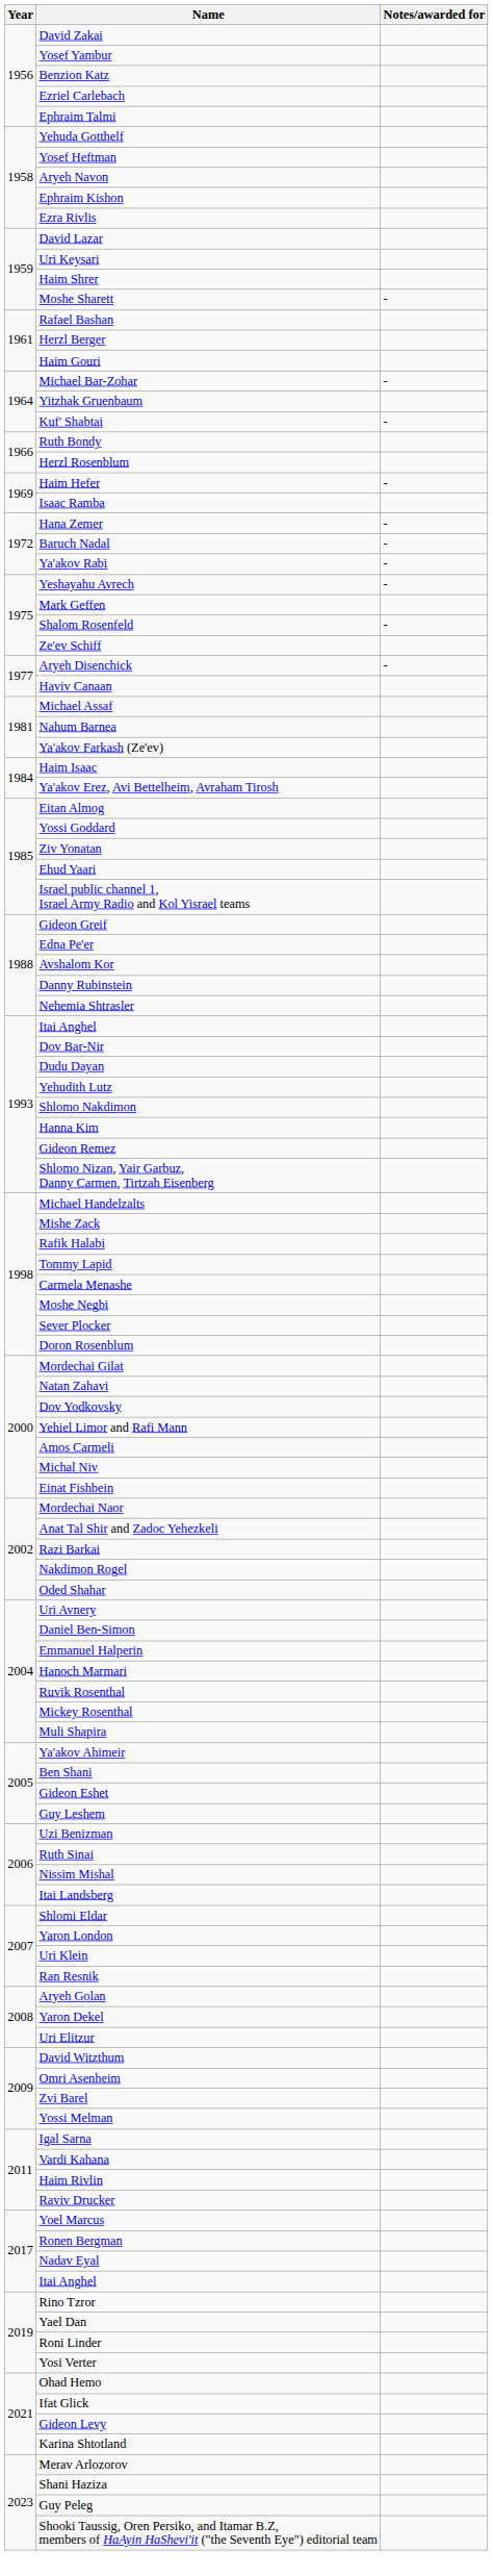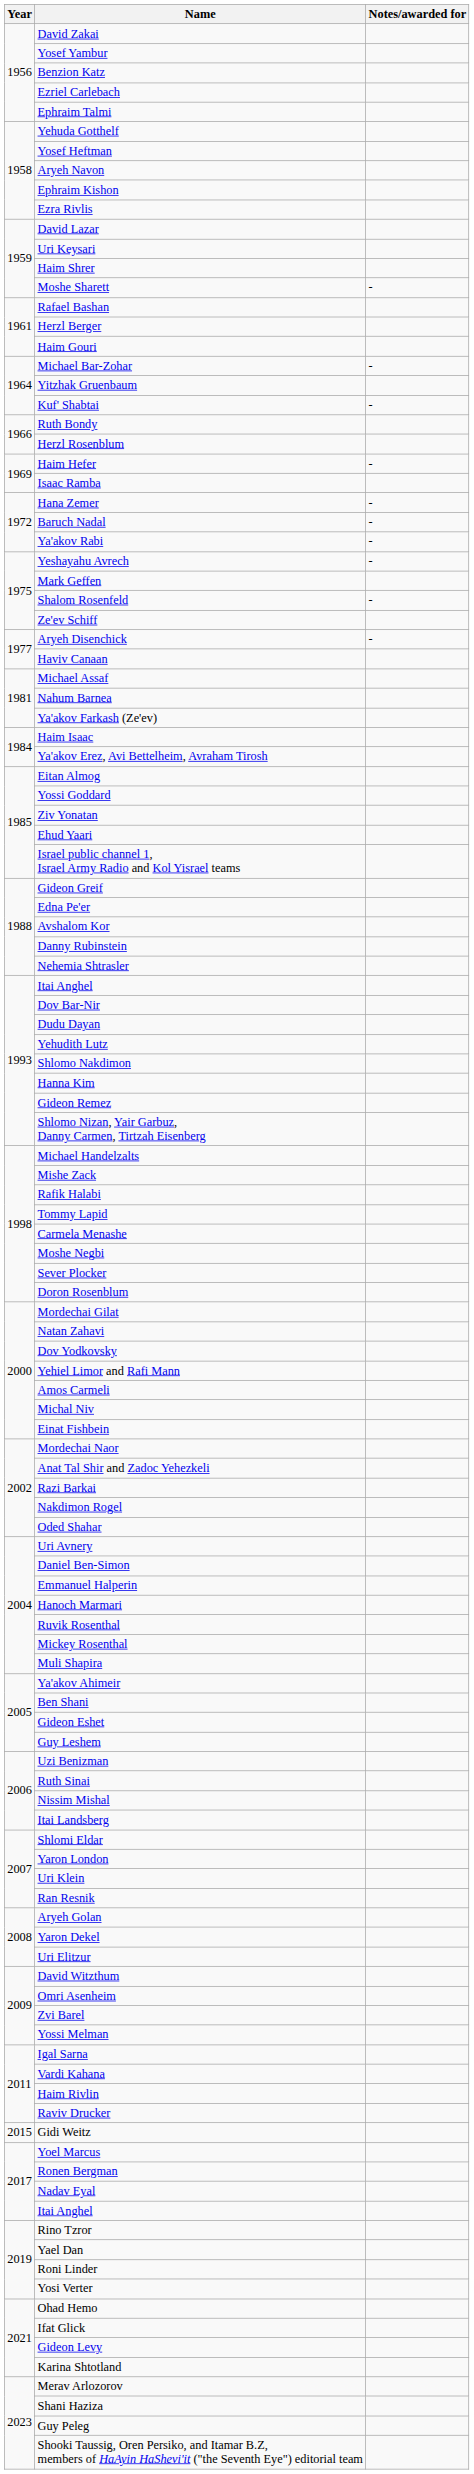+ row: 2015 | Gidi Weitz
